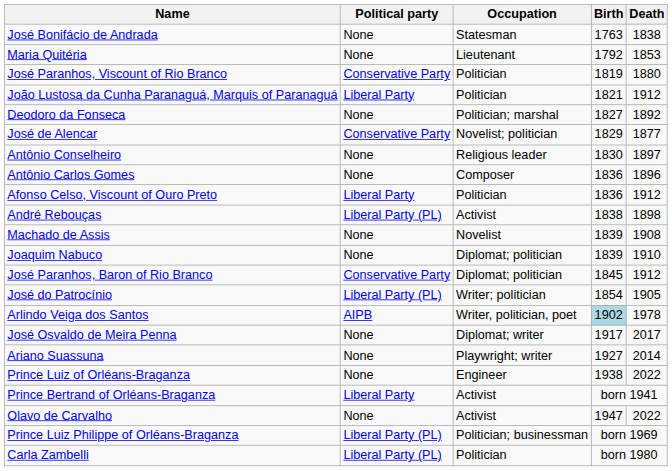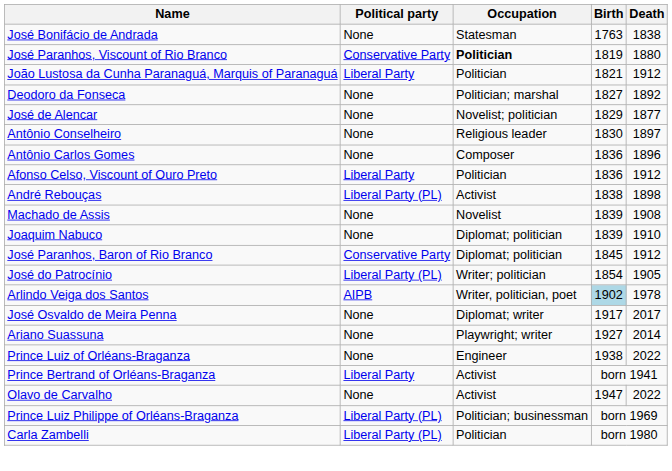- row: Maria Quitéria | None | Lieutenant | 1792 | 1853
José Paranhos, Viscount of Rio Branco | Occupation: normal -> bold
José de Alencar | Political party: Conservative Party -> None
